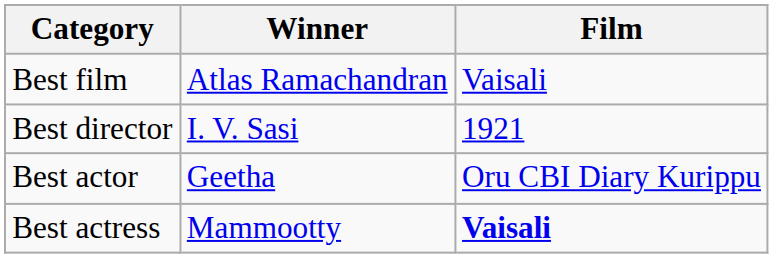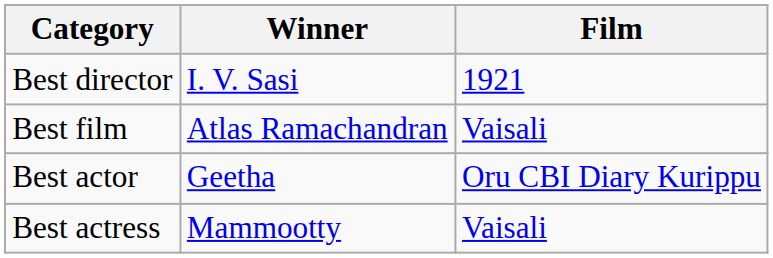rows swapped: Best film <-> Best director
Best actress | Film: bold -> normal
